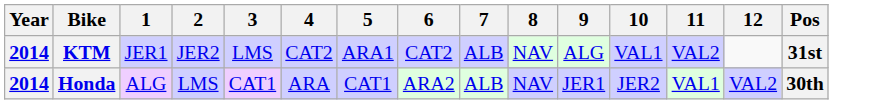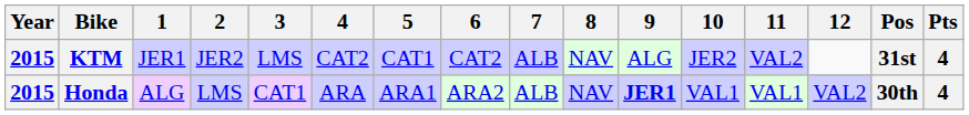+ column: Pts | 4 | 4
KTM | Year: 2014 -> 2015
KTM | 5: ARA1 -> CAT1
KTM | 10: VAL1 -> JER2
Honda | Year: 2014 -> 2015
Honda | 5: CAT1 -> ARA1
Honda | 9: normal -> bold
Honda | 10: JER2 -> VAL1
